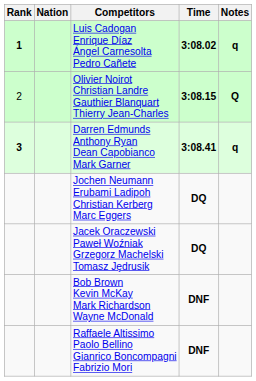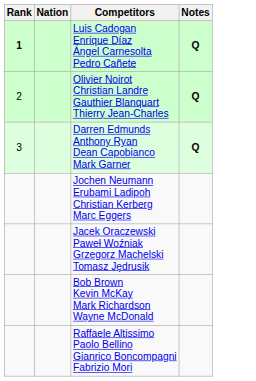- column: Time | 3:08.02 | 3:08.15 | 3:08.41 | DQ | DQ | DNF | DNF
Luis Cadogan Enrique Díaz Ángel Carnesolta Pedro Cañete | Notes: q -> Q
Darren Edmunds Anthony Ryan Dean Capobianco Mark Garner | Rank: bold -> normal
Darren Edmunds Anthony Ryan Dean Capobianco Mark Garner | Notes: q -> Q
